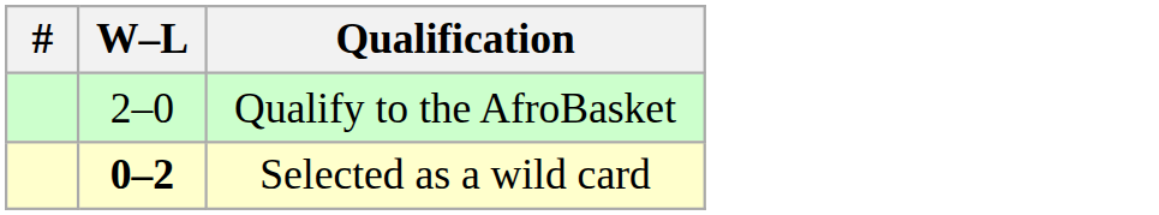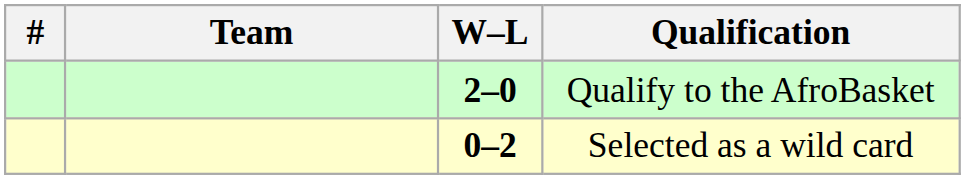+ column: Team
Qualify to the AfroBasket | W–L: normal -> bold
